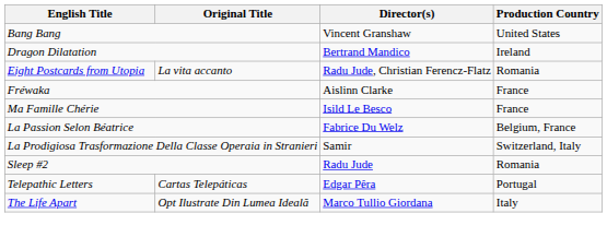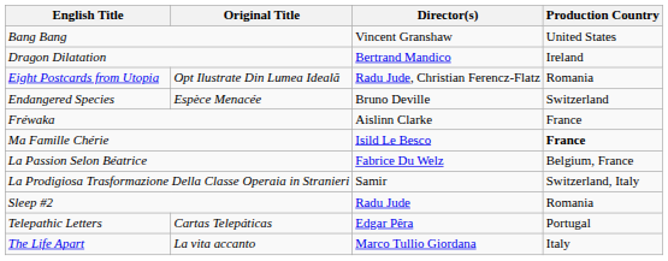Eight Postcards from Utopia | Original Title: La vita accanto -> Opt Ilustrate Din Lumea Ideală
+ row: Endangered Species | Espèce Menacée | Bruno Deville | Switzerland
Ma Famille Chérie | Production Country: normal -> bold
The Life Apart | Original Title: Opt Ilustrate Din Lumea Ideală -> La vita accanto
